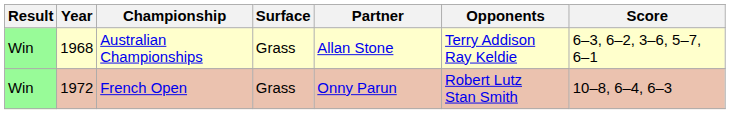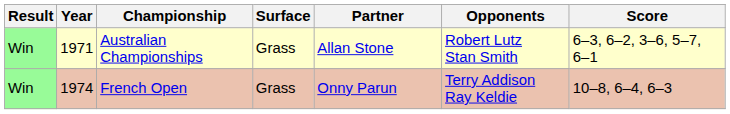Australian Championships | Year: 1968 -> 1971
Australian Championships | Opponents: Terry Addison Ray Keldie -> Robert Lutz Stan Smith
French Open | Year: 1972 -> 1974
French Open | Opponents: Robert Lutz Stan Smith -> Terry Addison Ray Keldie
